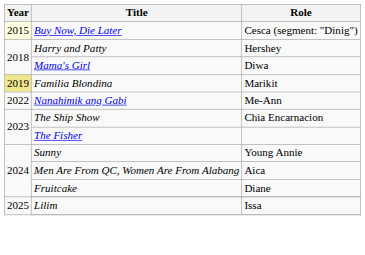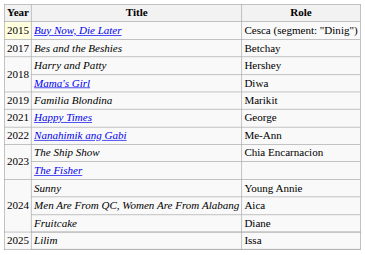+ row: 2017 | Bes and the Beshies | Betchay
Familia Blondina | Year: khaki background -> no background
+ row: 2021 | Happy Times | George
